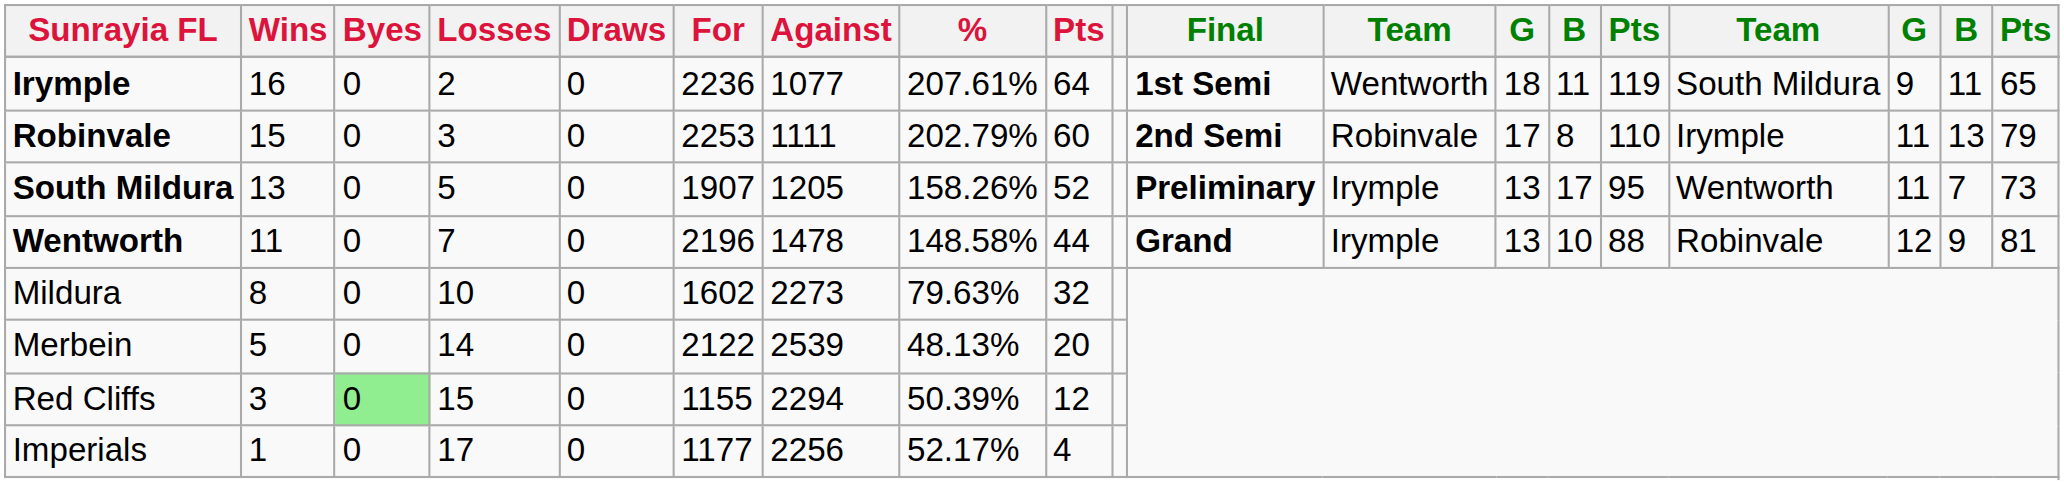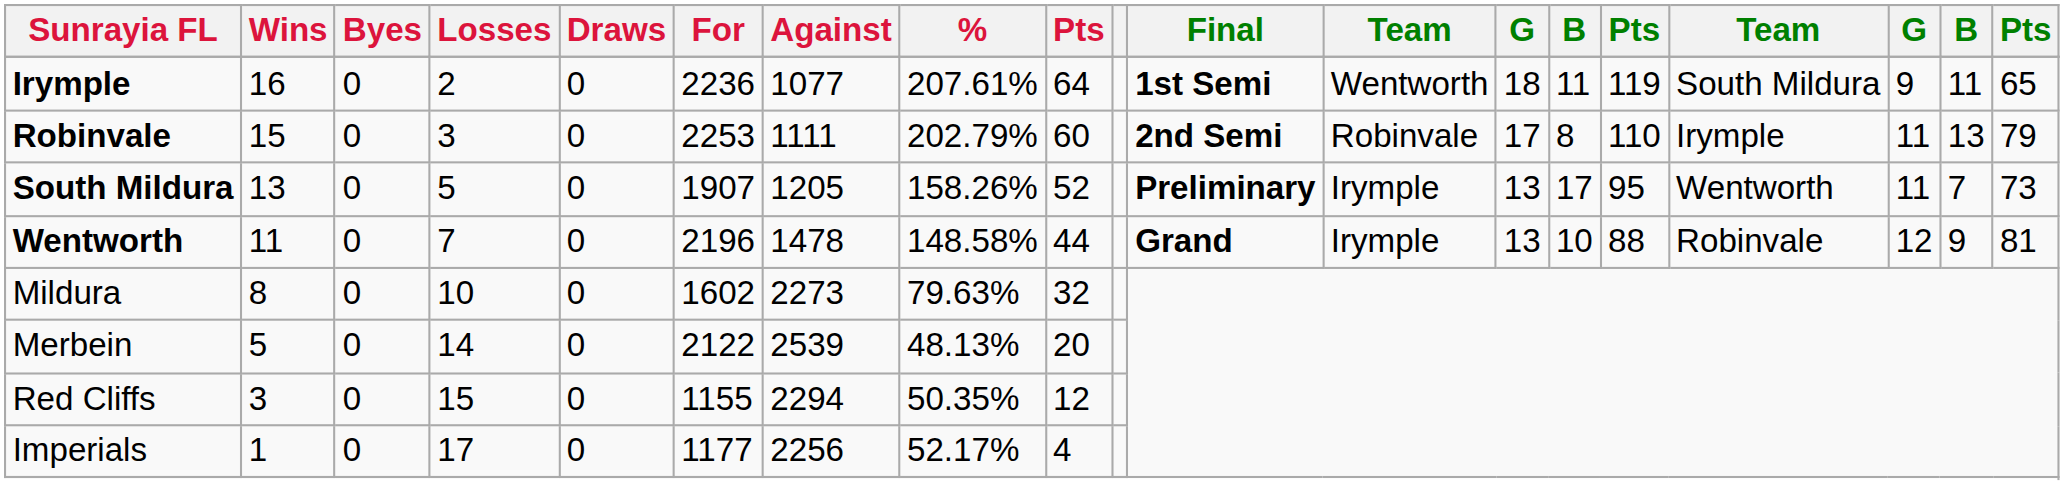Red Cliffs | Byes: lightgreen background -> no background
Red Cliffs | %: 50.39% -> 50.35%
